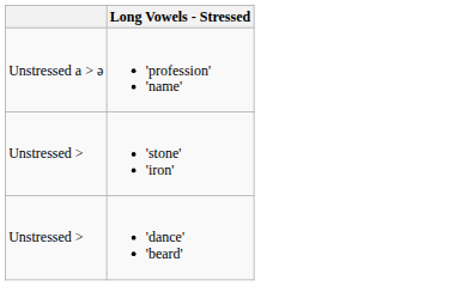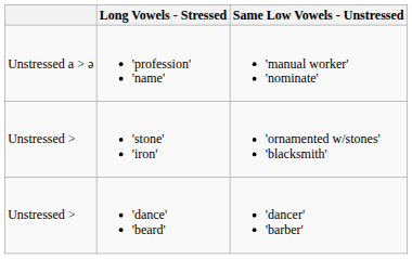+ column: Same Low Vowels - Unstressed | 'manual worker' 'nominate' | 'ornamented w/stones' 'blacksmith' | 'dancer' 'barber'
